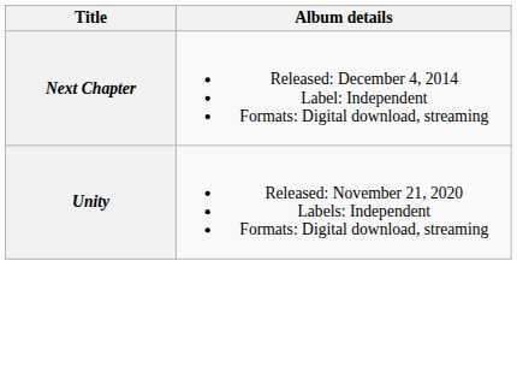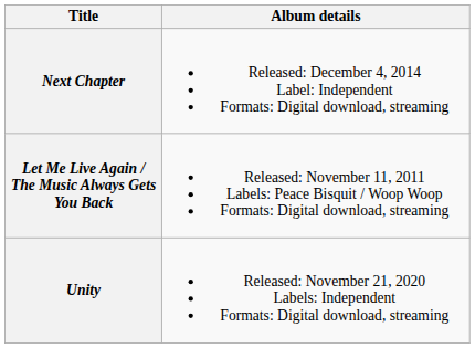+ row: Let Me Live Again / The Music Always Gets You Back | Released: November 11, 2011 Labels: Peace Bisquit / Woop Woop Formats: Digital download, streaming
